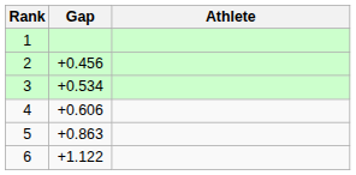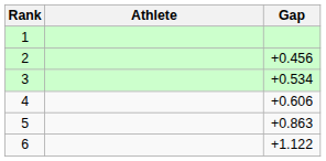columns swapped: Athlete <-> Gap
